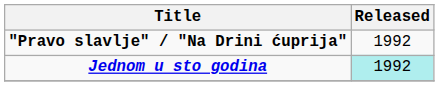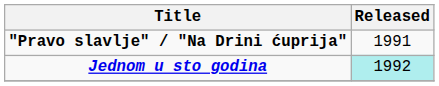"Pravo slavlje" / "Na Drini ćuprija" | Released: 1992 -> 1991
